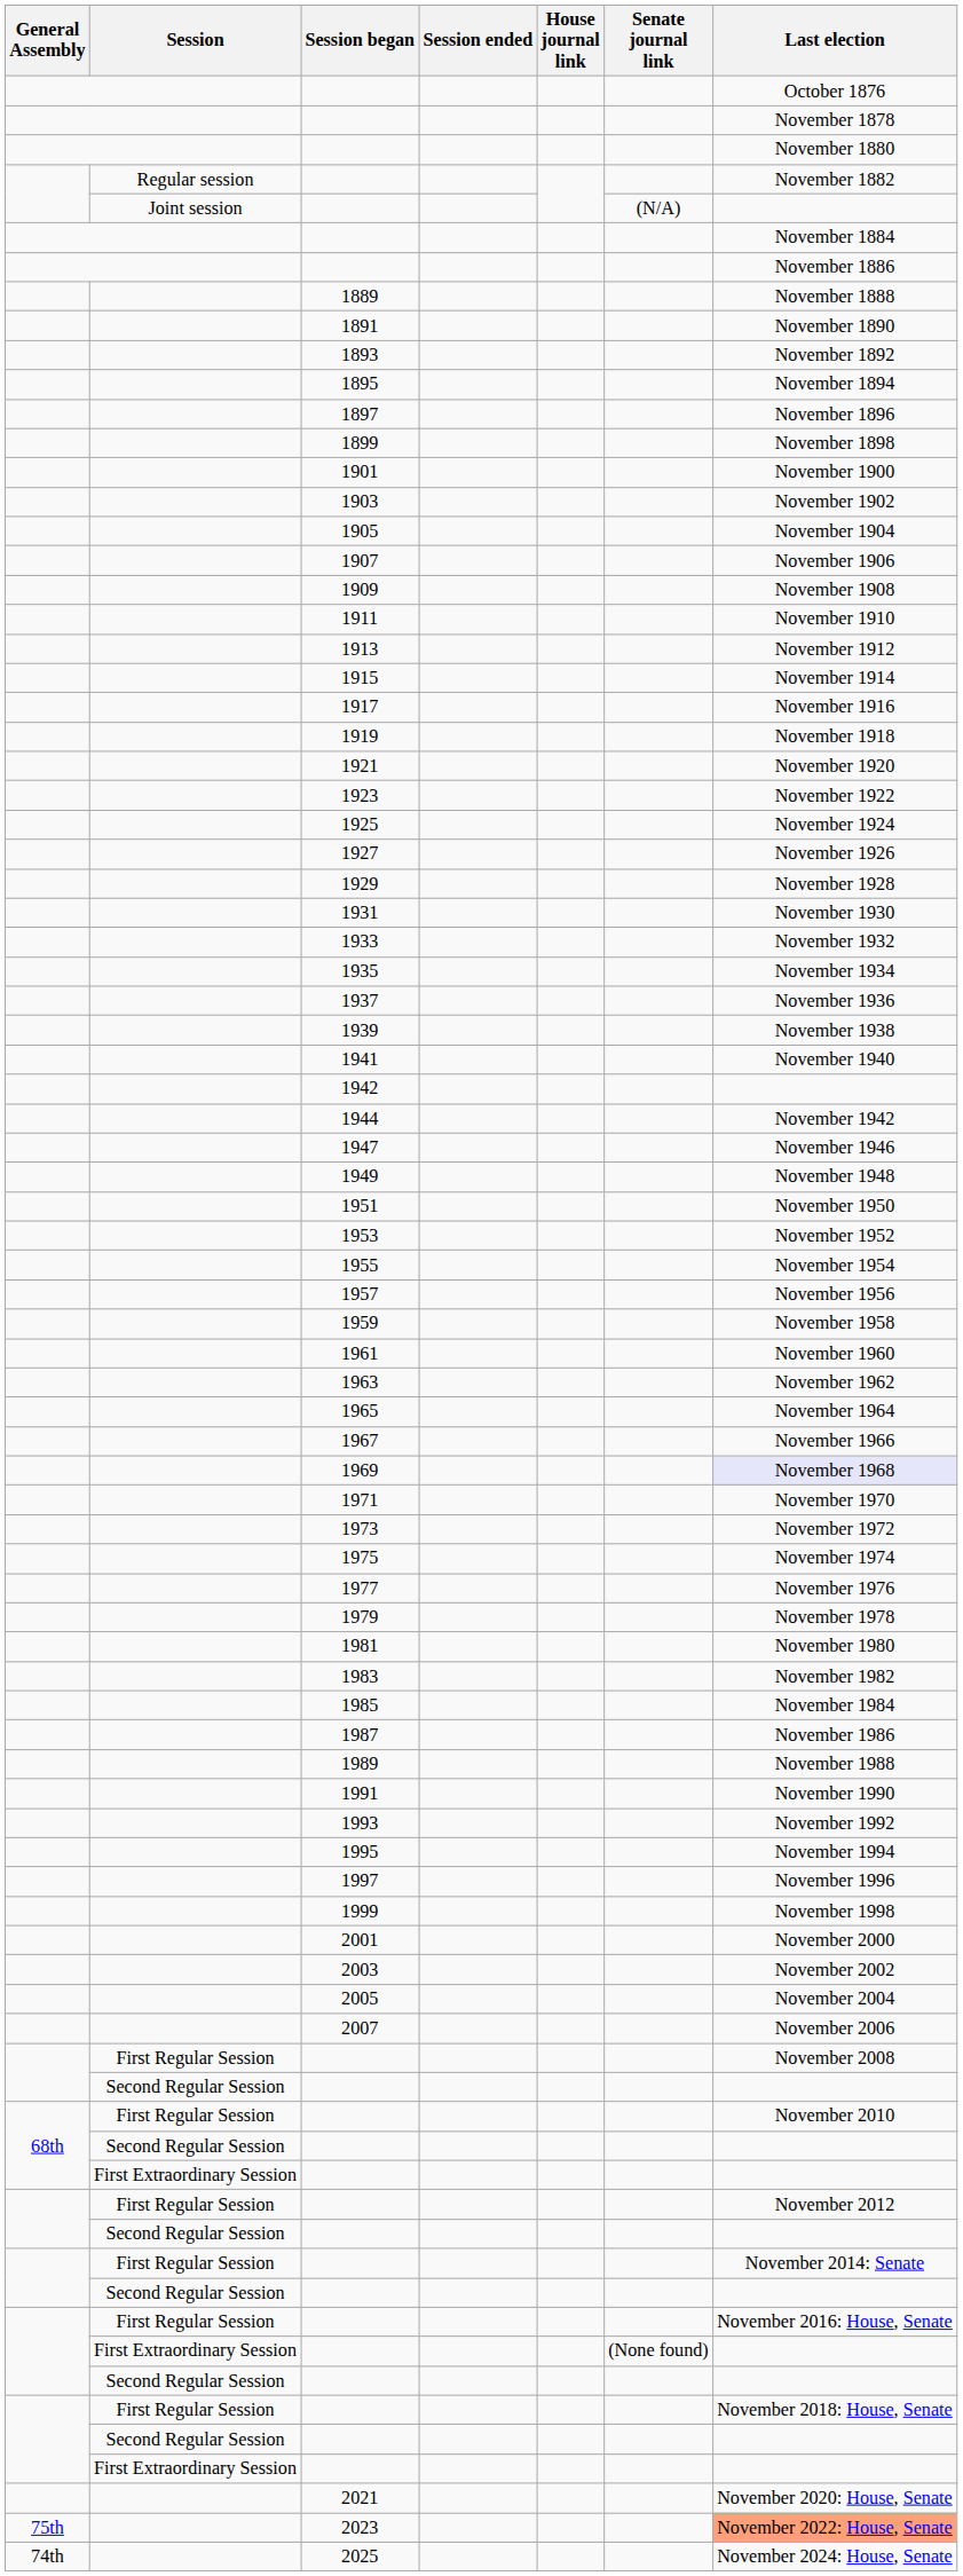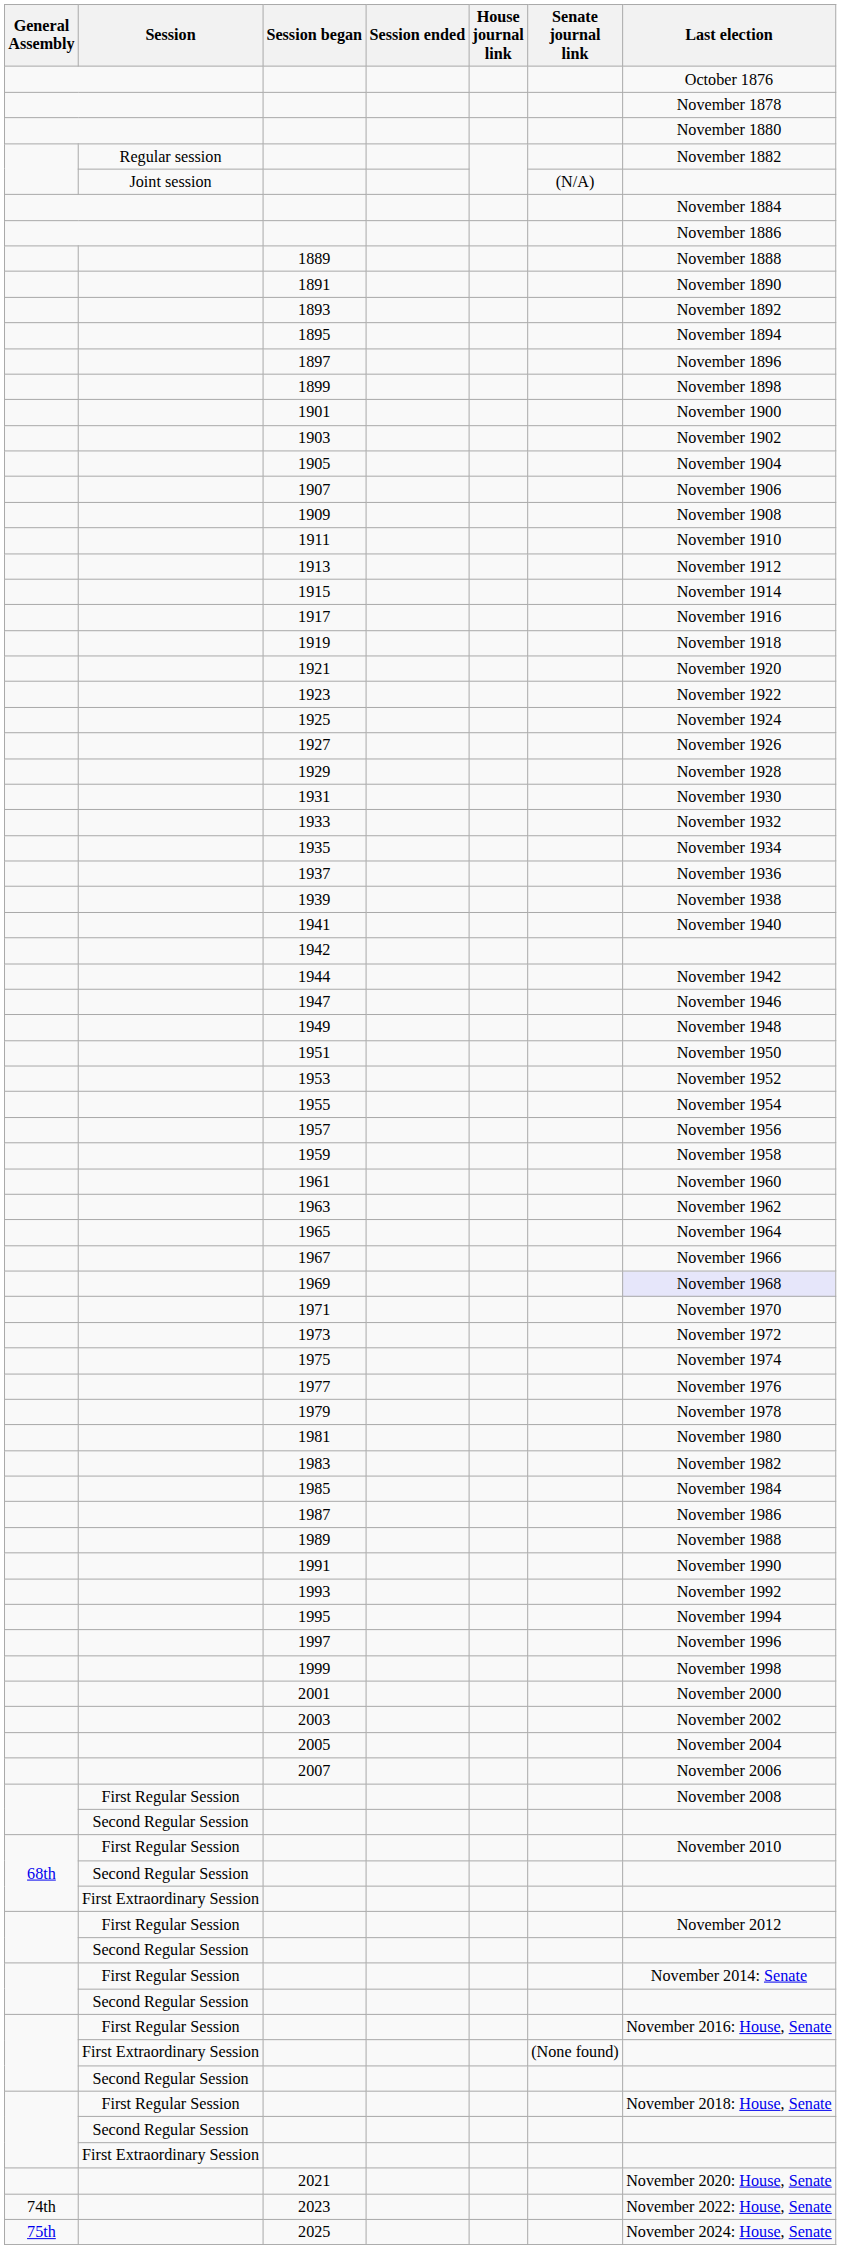2023 | General Assembly: 75th -> 74th
2023 | Last election: lightsalmon background -> no background
2025 | General Assembly: 74th -> 75th
